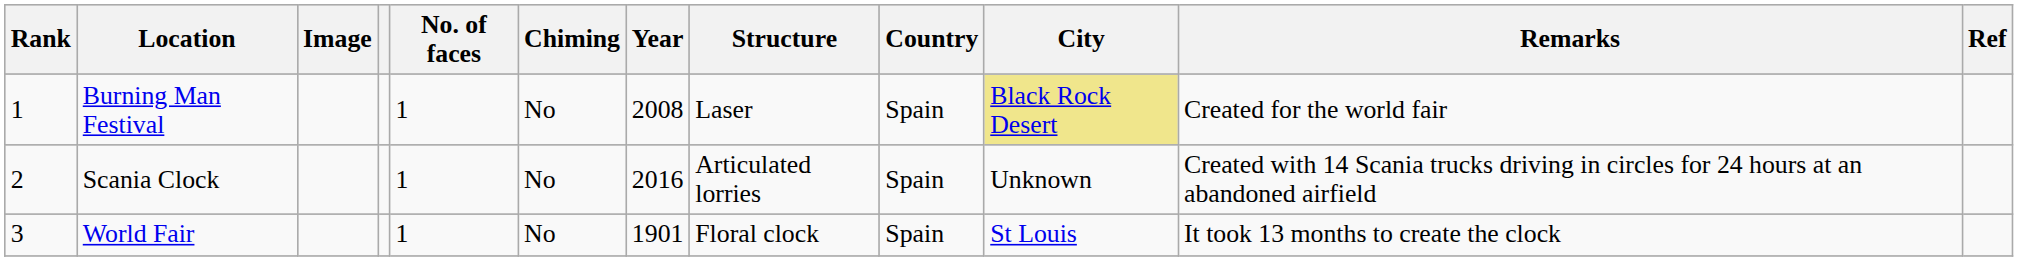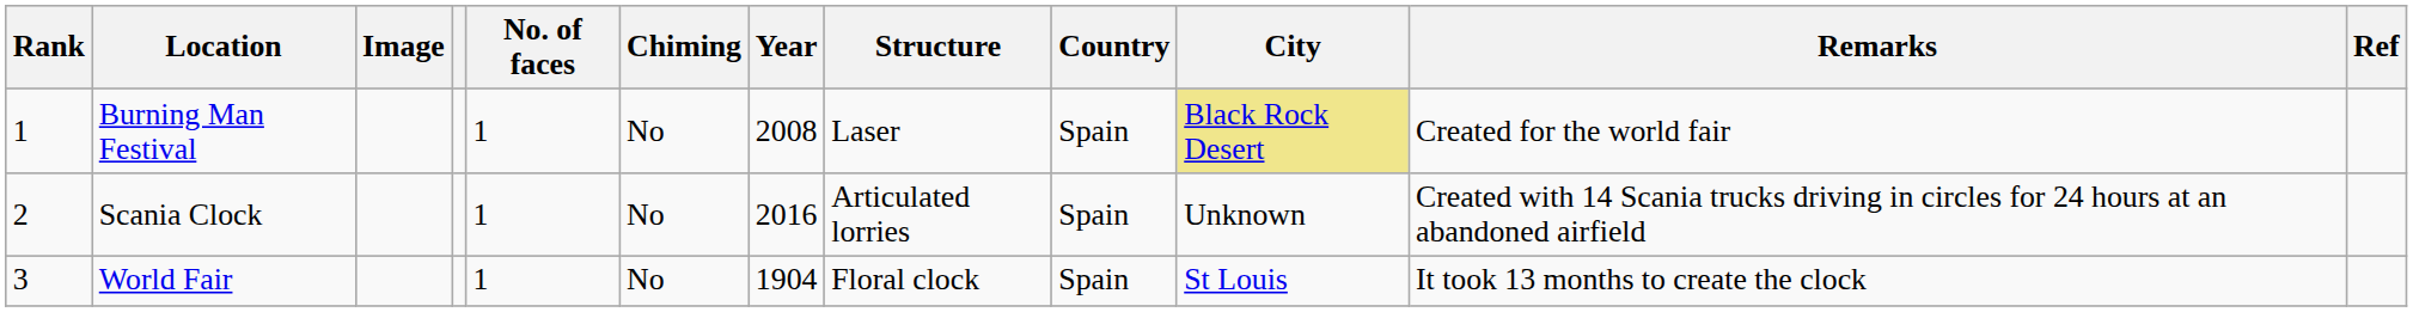World Fair | Year: 1901 -> 1904
